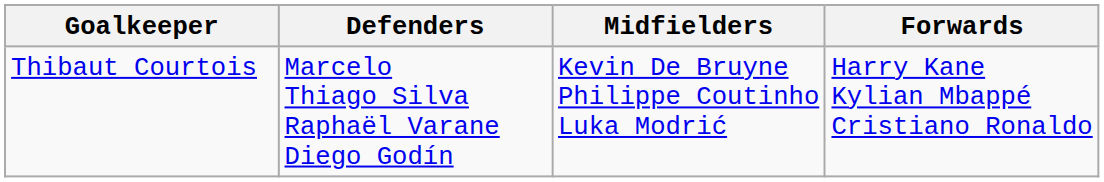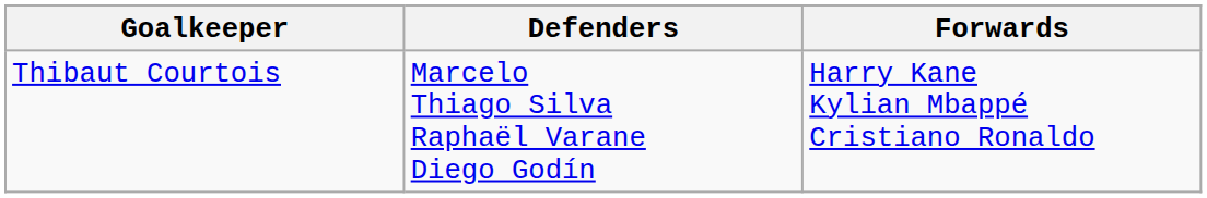- column: Midfielders | Kevin De Bruyne Philippe Coutinho Luka Modrić
